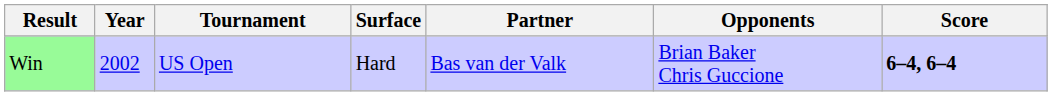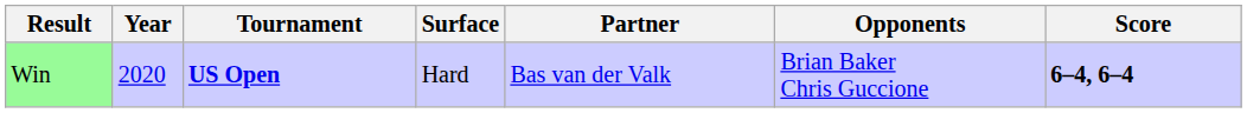Win | Year: 2002 -> 2020
Win | Tournament: normal -> bold
